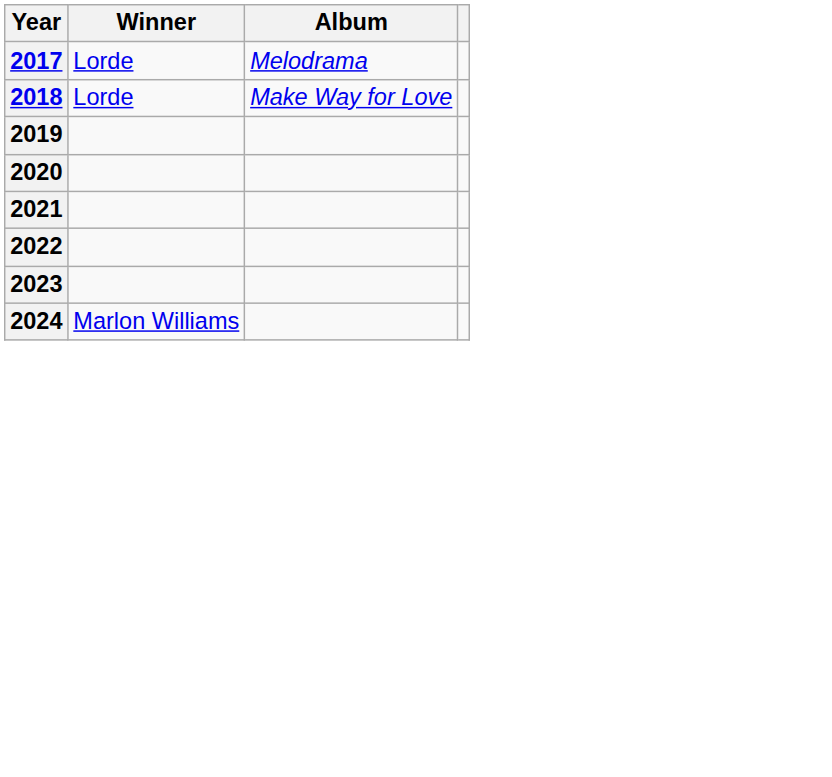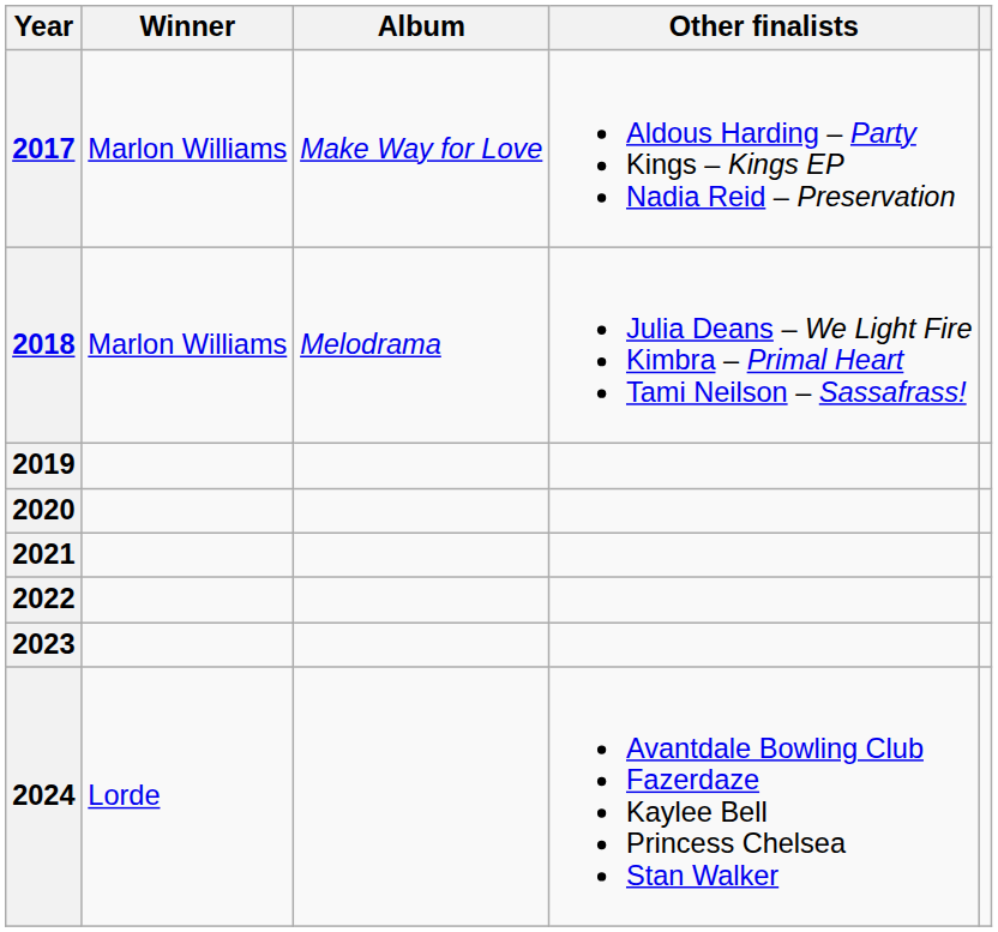+ column: Other finalists | Aldous Harding – Party Kings – Kings EP Nadia Reid – Preservation | Julia Deans – We Light Fire Kimbra – Primal Heart Tami Neilson – Sassafrass! | Avantdale Bowling Club Fazerdaze Kaylee Bell Princess Chelsea Stan Walker
2017 | Winner: Lorde -> Marlon Williams
2017 | Album: Melodrama -> Make Way for Love
2018 | Winner: Lorde -> Marlon Williams
2018 | Album: Make Way for Love -> Melodrama
2024 | Winner: Marlon Williams -> Lorde
